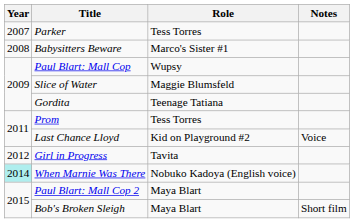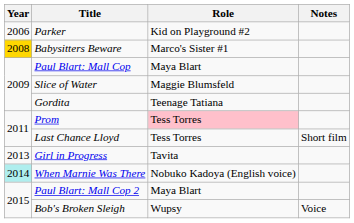Parker | Year: 2007 -> 2006
Parker | Role: Tess Torres -> Kid on Playground #2
Babysitters Beware | Year: no background -> gold background
Paul Blart: Mall Cop | Role: Wupsy -> Maya Blart
Prom | Role: no background -> pink background
Last Chance Lloyd | Role: Kid on Playground #2 -> Tess Torres
Last Chance Lloyd | Notes: Voice -> Short film
Girl in Progress | Year: 2012 -> 2013
Bob's Broken Sleigh | Role: Maya Blart -> Wupsy
Bob's Broken Sleigh | Notes: Short film -> Voice
